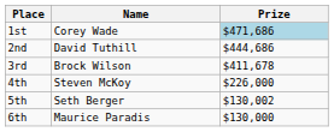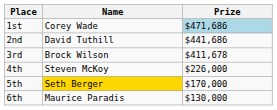2nd | Prize: $444,686 -> $441,686
5th | Name: no background -> gold background
5th | Prize: $130,002 -> $170,000
